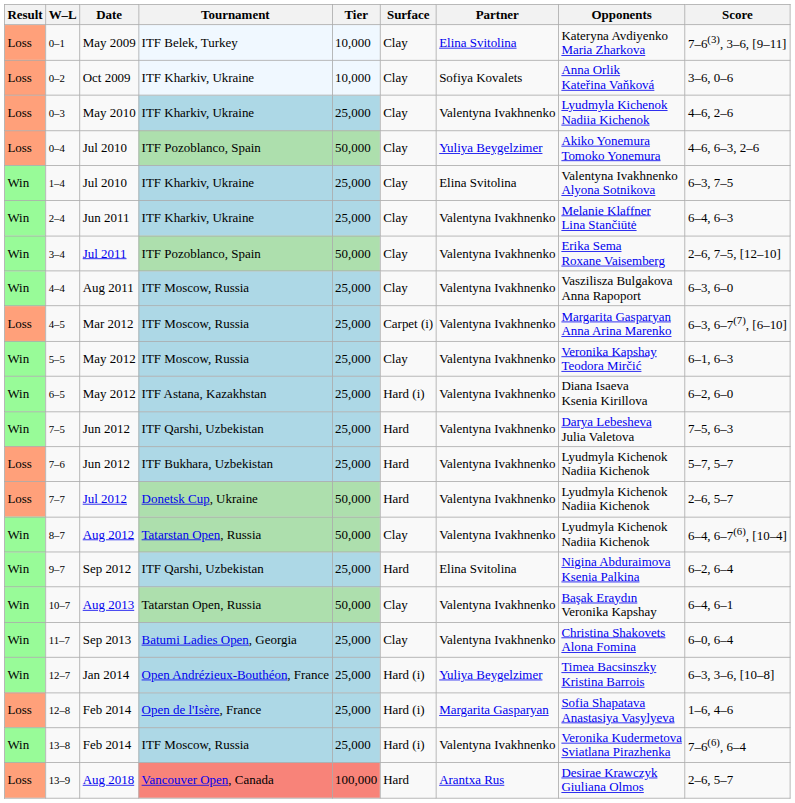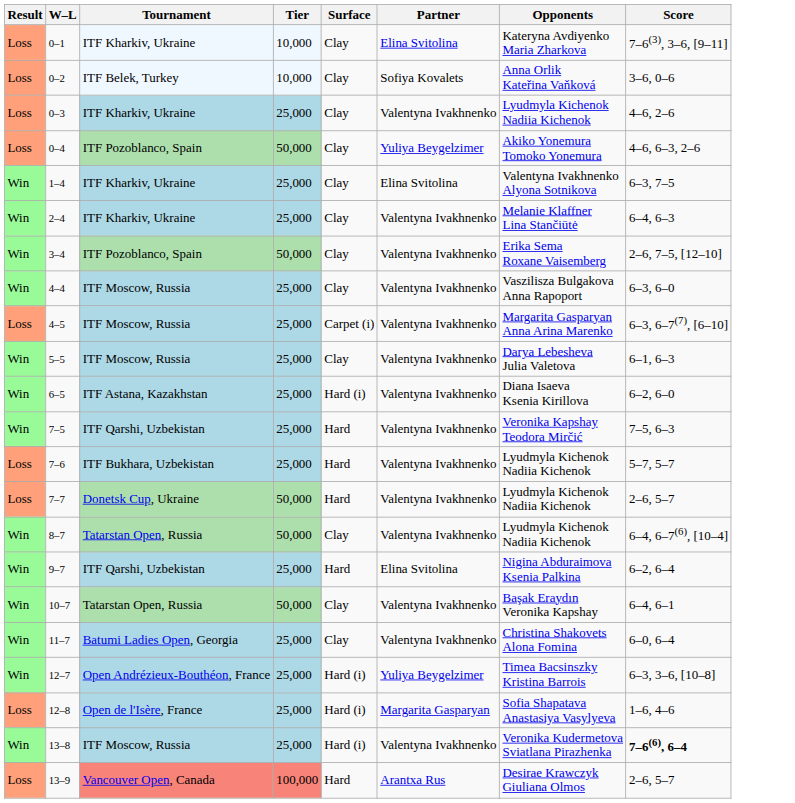- column: Date | May 2009 | Oct 2009 | May 2010 | Jul 2010 | Jul 2010 | Jun 2011 | Jul 2011 | Aug 2011 | Mar 2012 | May 2012 | May 2012 | Jun 2012 | Jun 2012 | Jul 2012 | Aug 2012 | Sep 2012 | Aug 2013 | Sep 2013 | Jan 2014 | Feb 2014 | Feb 2014 | Aug 2018
0–1 | Tournament: ITF Belek, Turkey -> ITF Kharkiv, Ukraine
0–2 | Tournament: ITF Kharkiv, Ukraine -> ITF Belek, Turkey
5–5 | Opponents: Veronika Kapshay Teodora Mirčić -> Darya Lebesheva Julia Valetova
7–5 | Opponents: Darya Lebesheva Julia Valetova -> Veronika Kapshay Teodora Mirčić
13–8 | Score: normal -> bold
